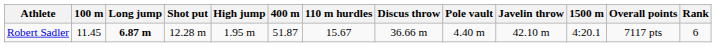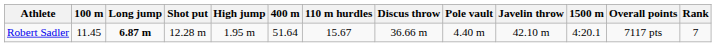Robert Sadler | 400 m: 51.87 -> 51.64
Robert Sadler | Rank: 6 -> 7
